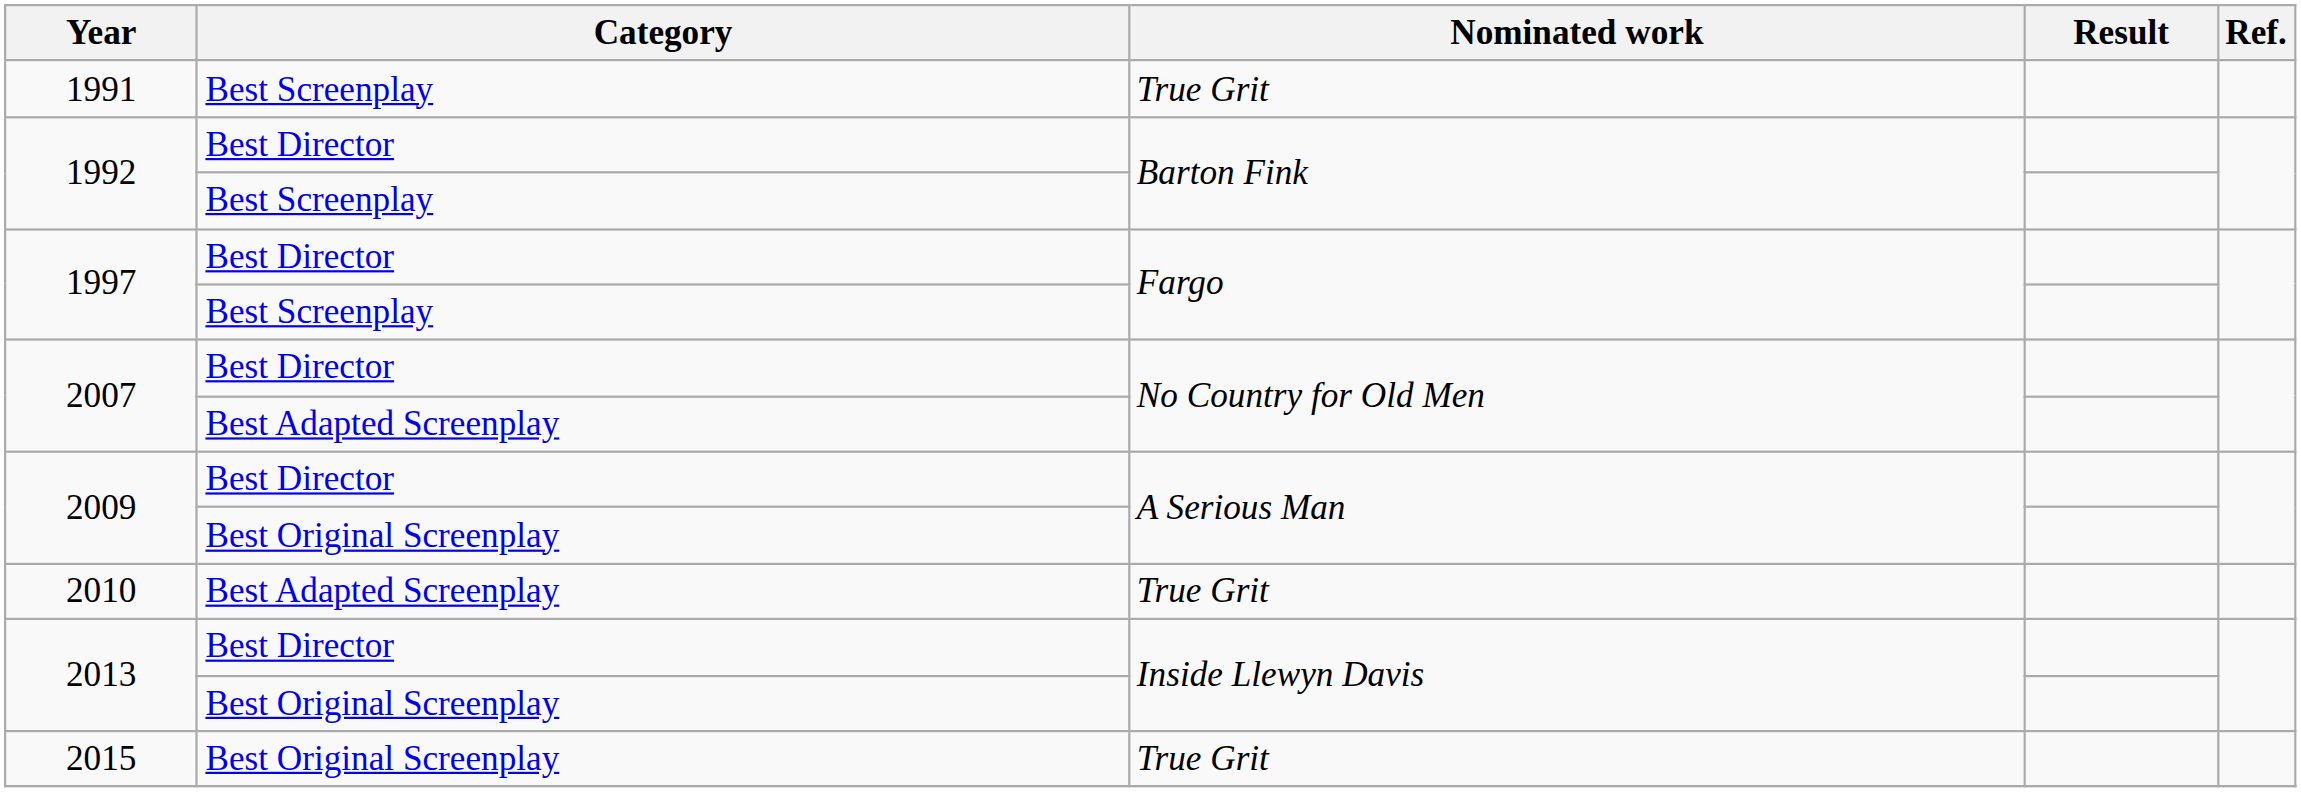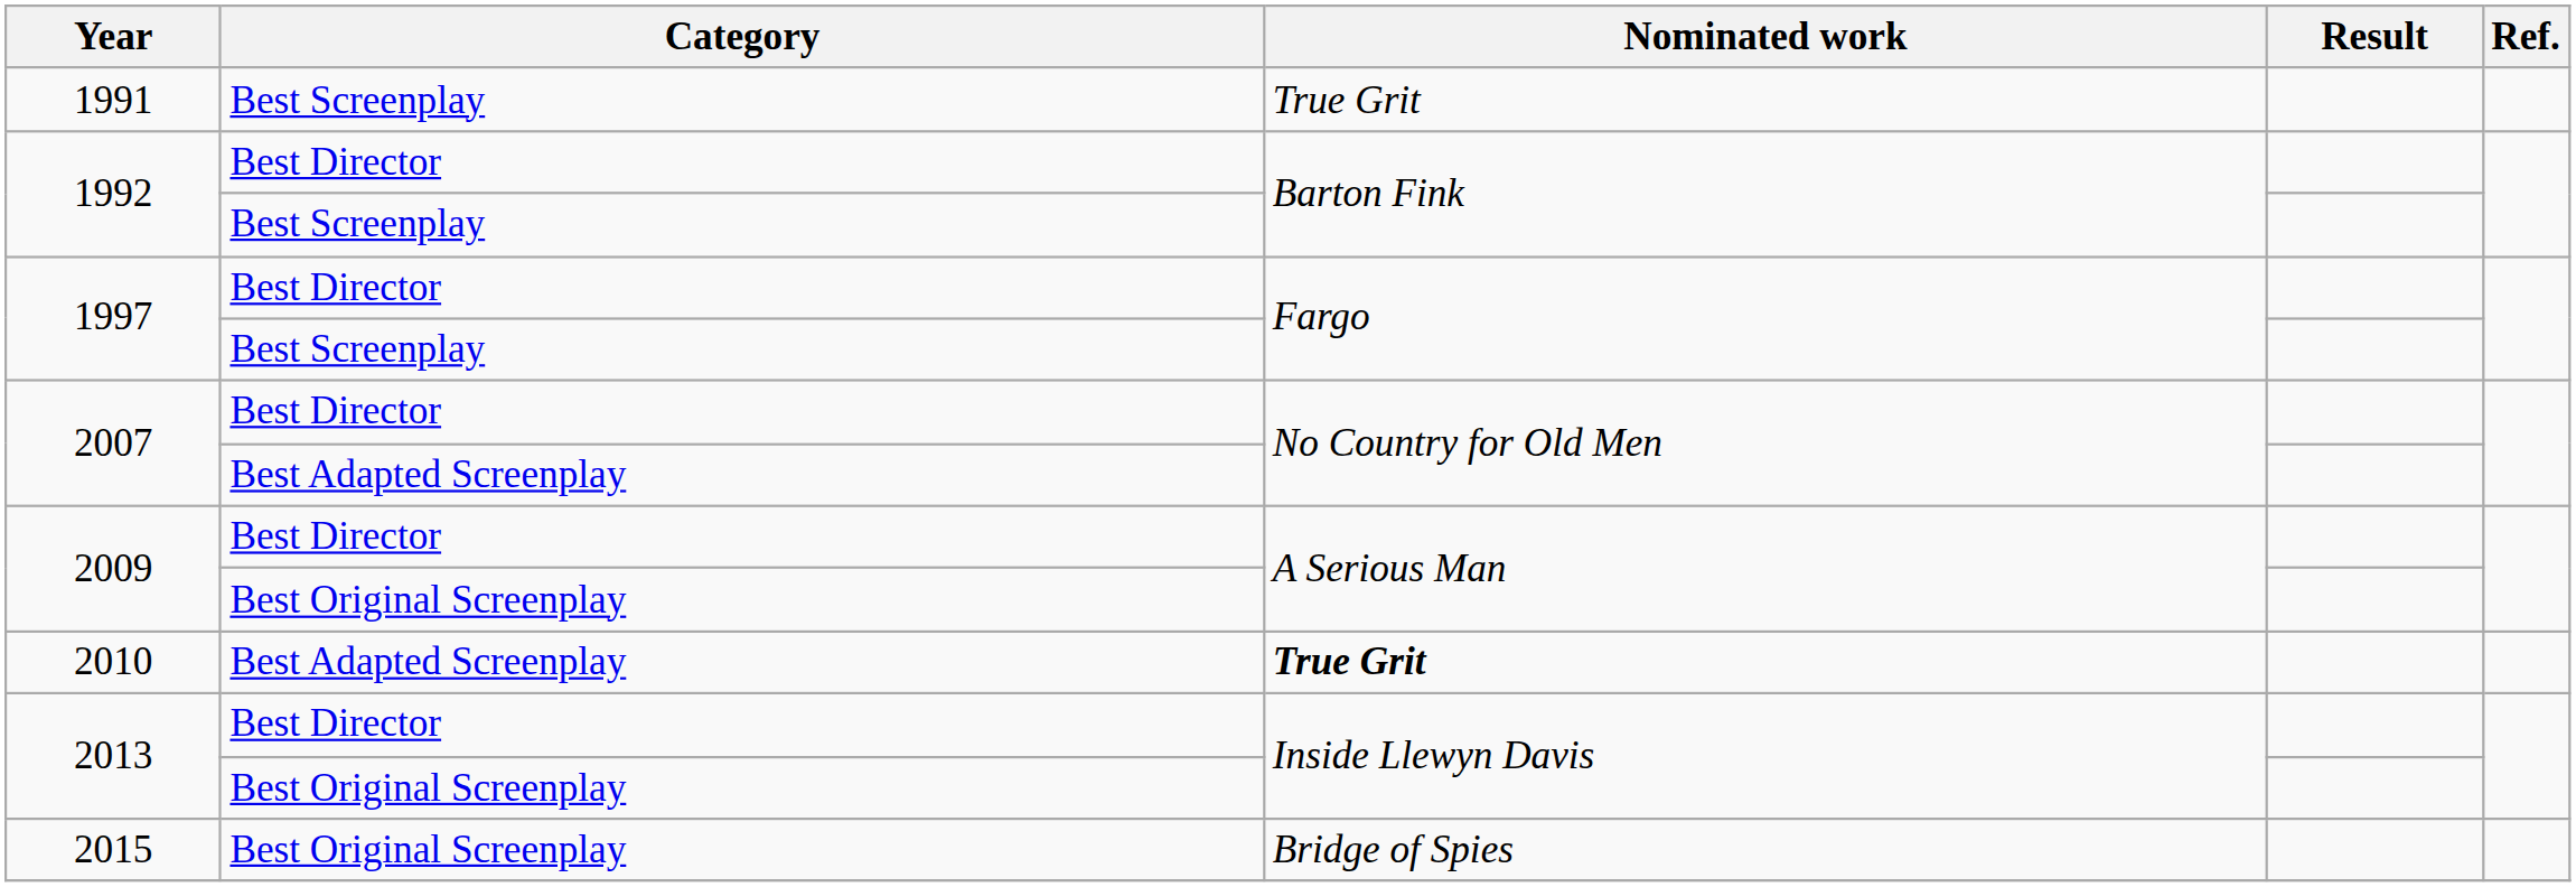2010 | Nominated work: normal -> bold
2015 | Nominated work: True Grit -> Bridge of Spies
